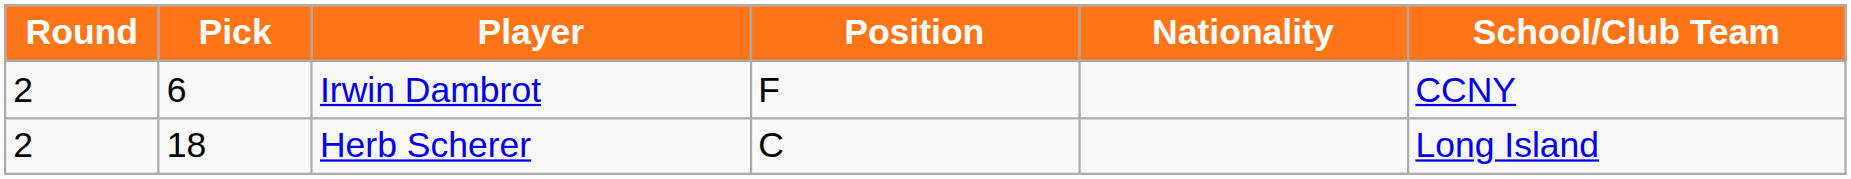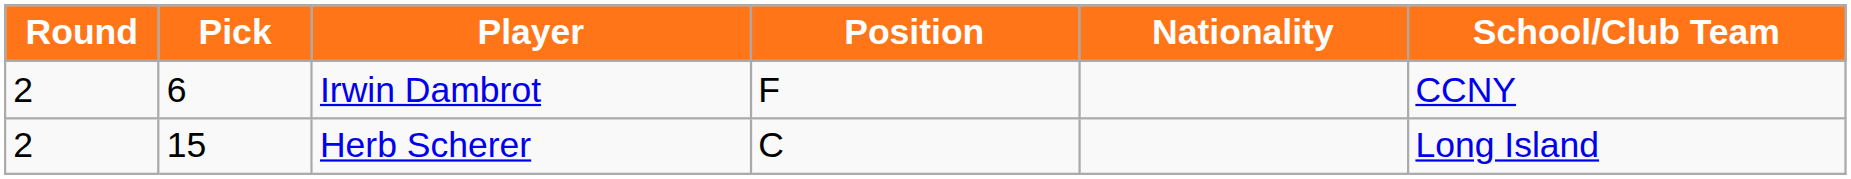Herb Scherer | Pick: 18 -> 15
